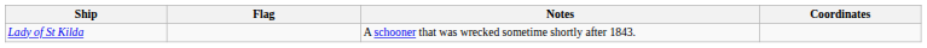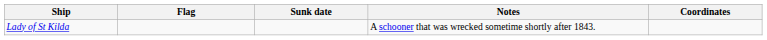+ column: Sunk date
